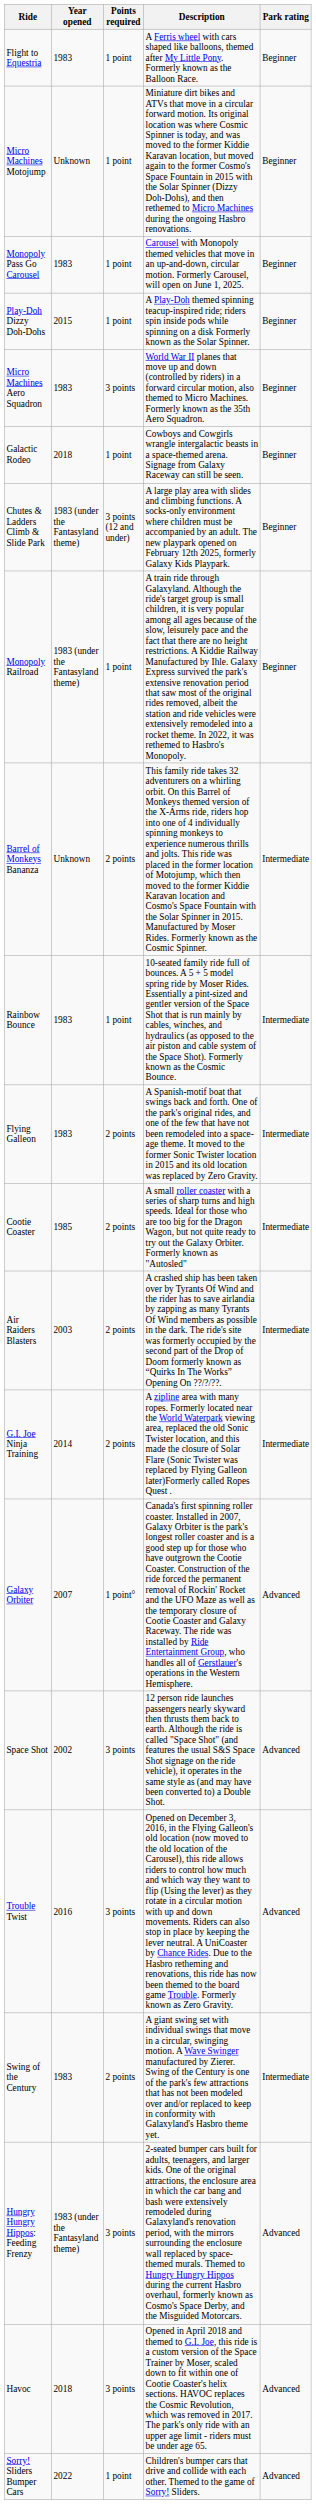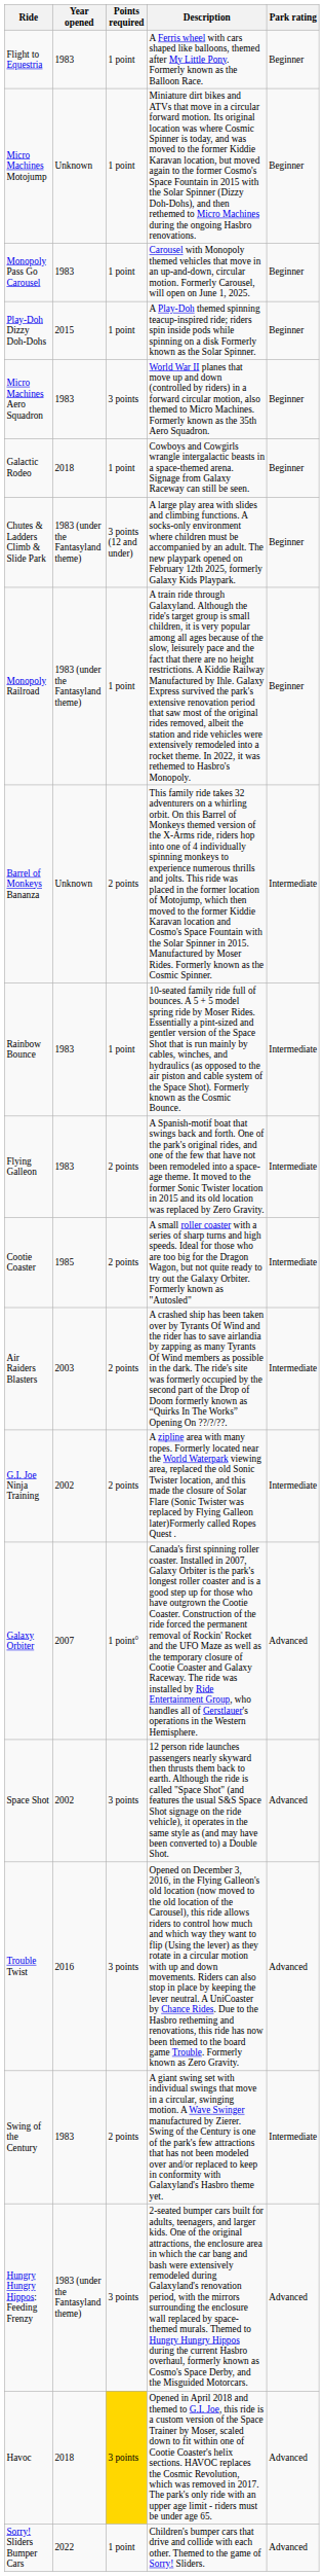G.I. Joe Ninja Training | Year opened: 2014 -> 2002
Havoc | Points required: no background -> gold background
